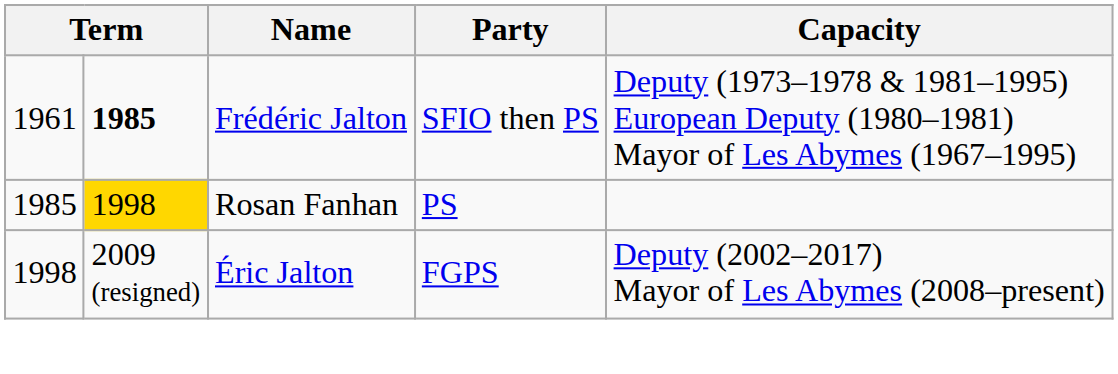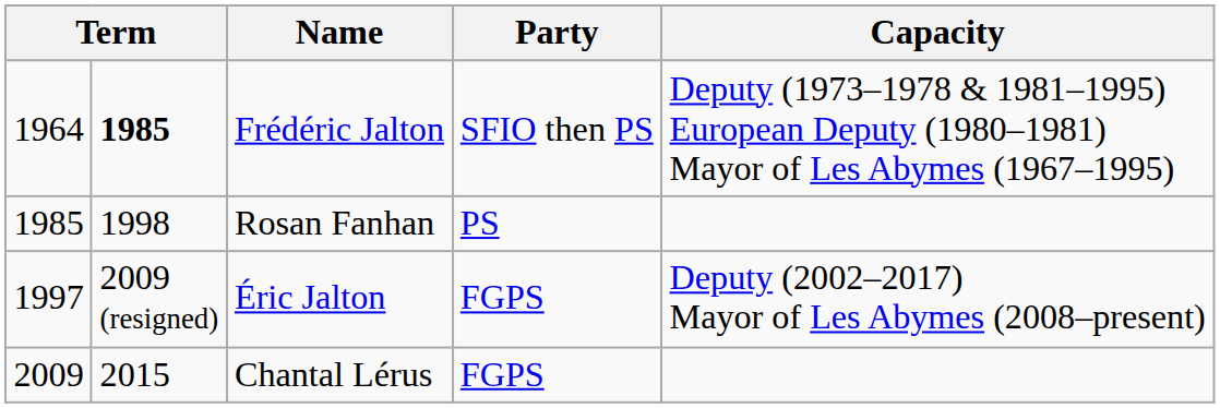Frédéric Jalton | column 1: 1961 -> 1964
Rosan Fanhan | column 2: gold background -> no background
Éric Jalton | column 1: 1998 -> 1997
+ row: 2009 | 2015 | Chantal Lérus | FGPS
